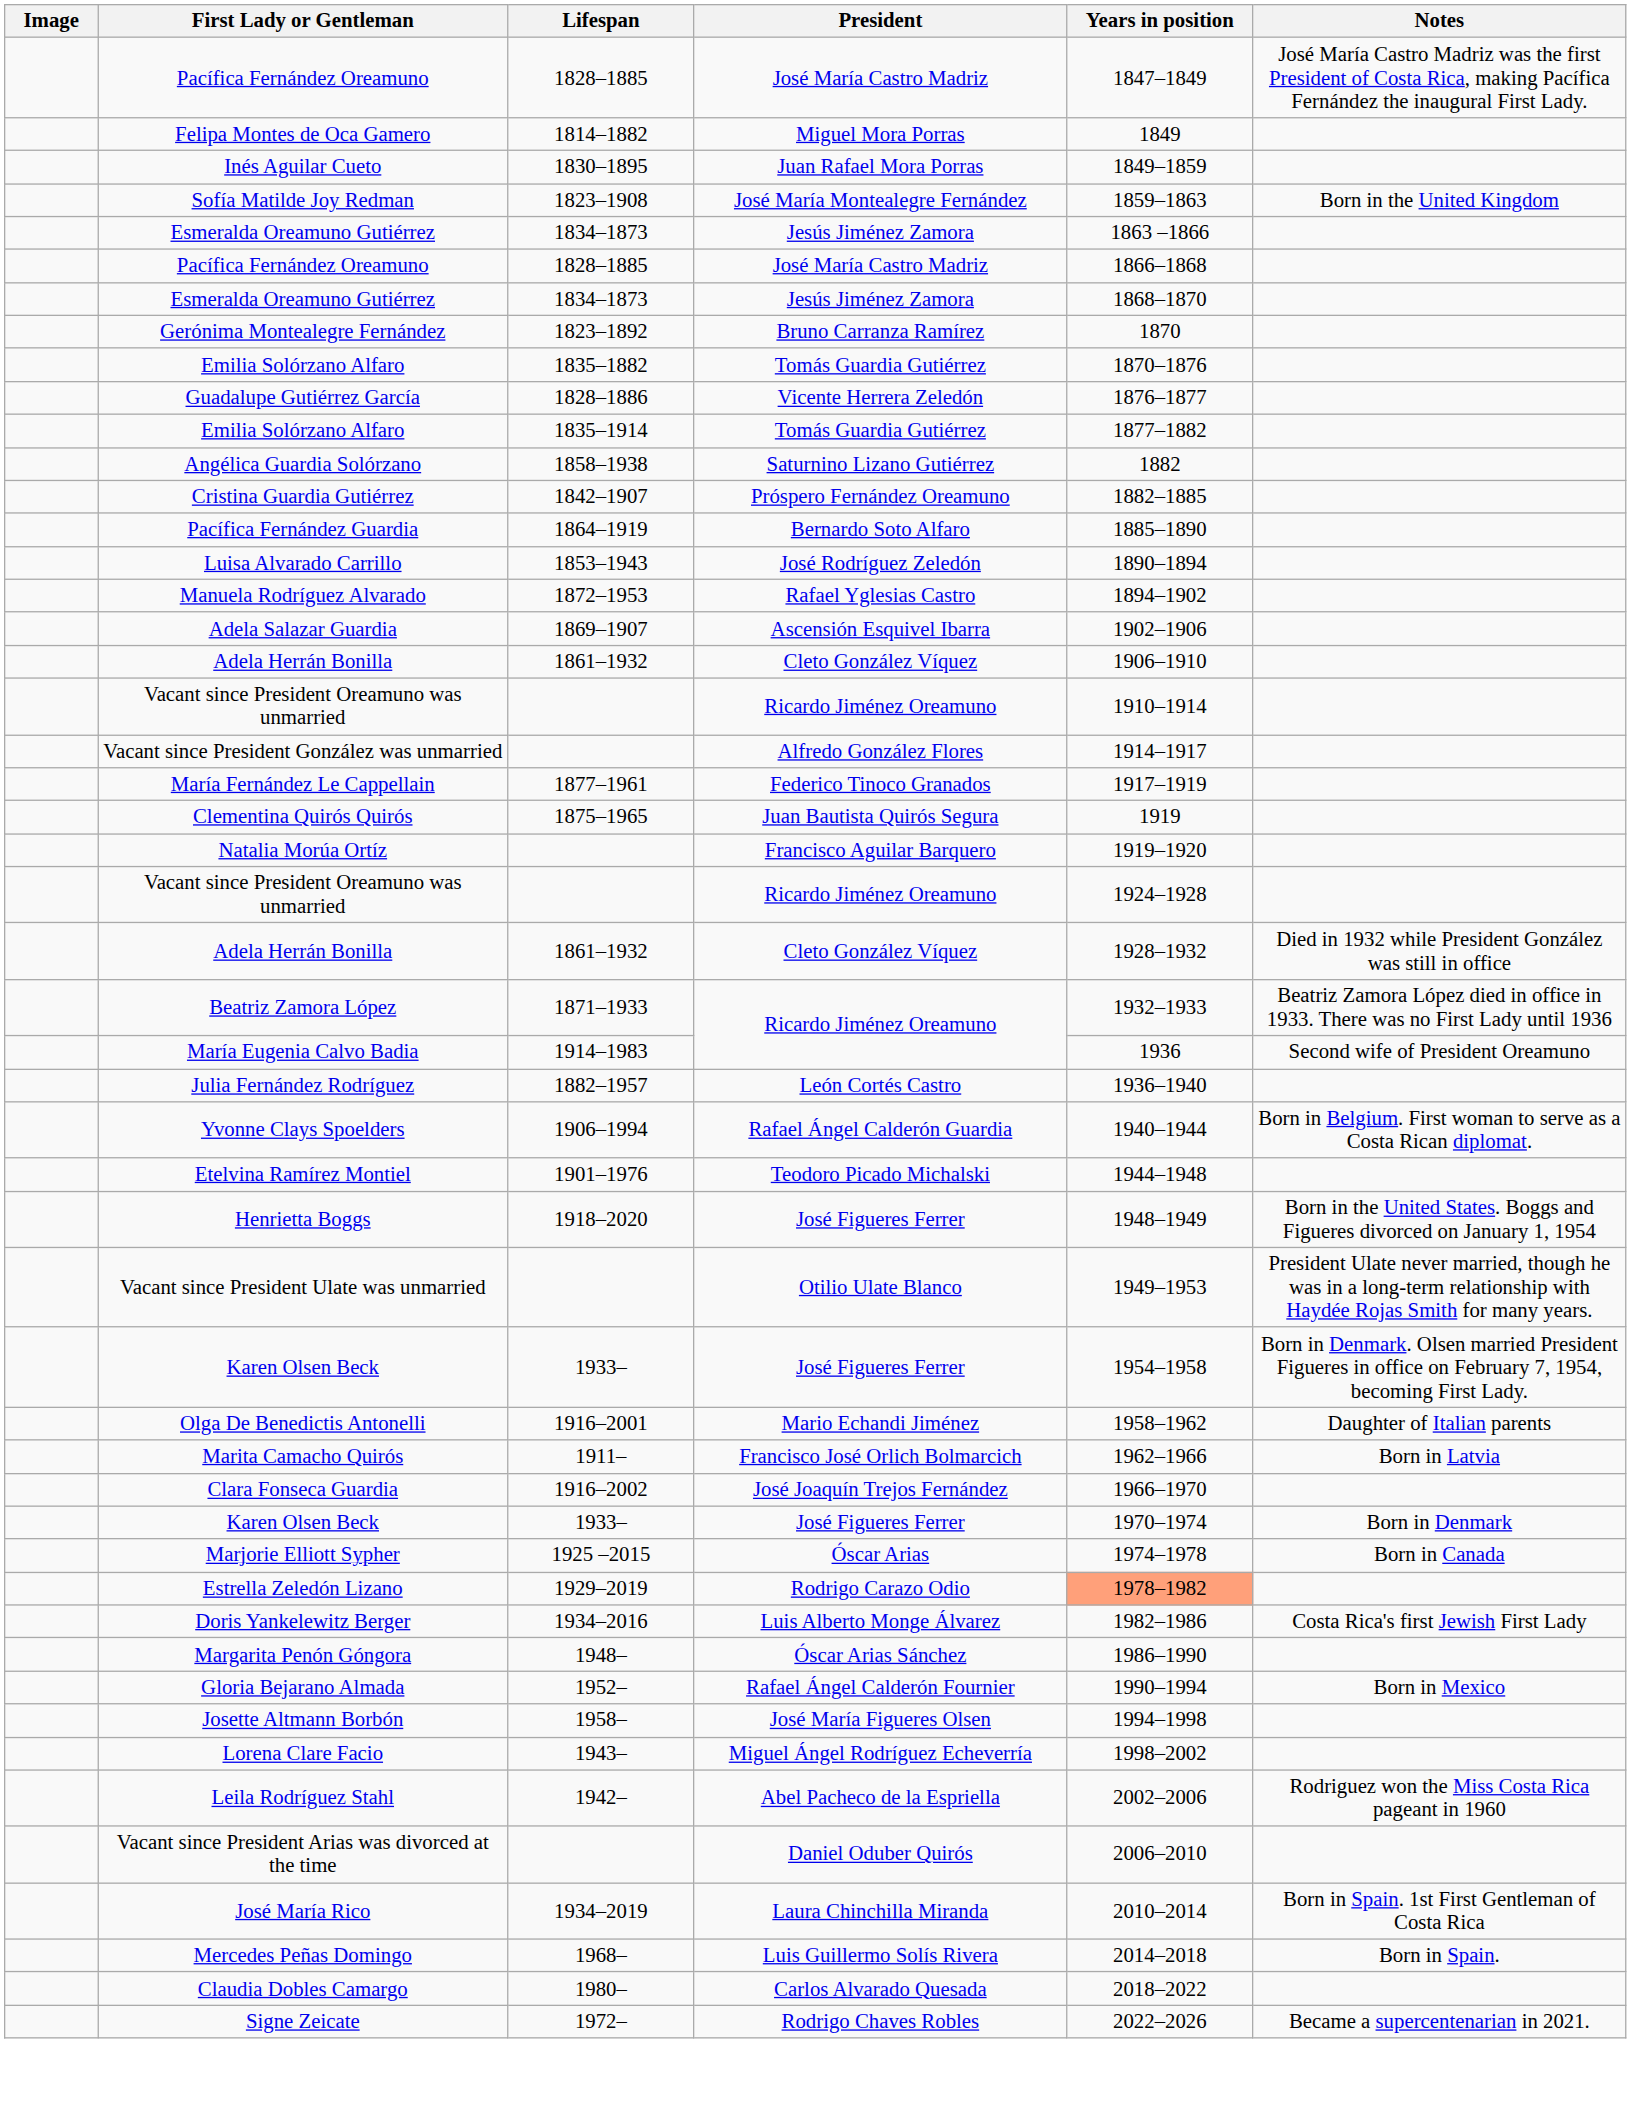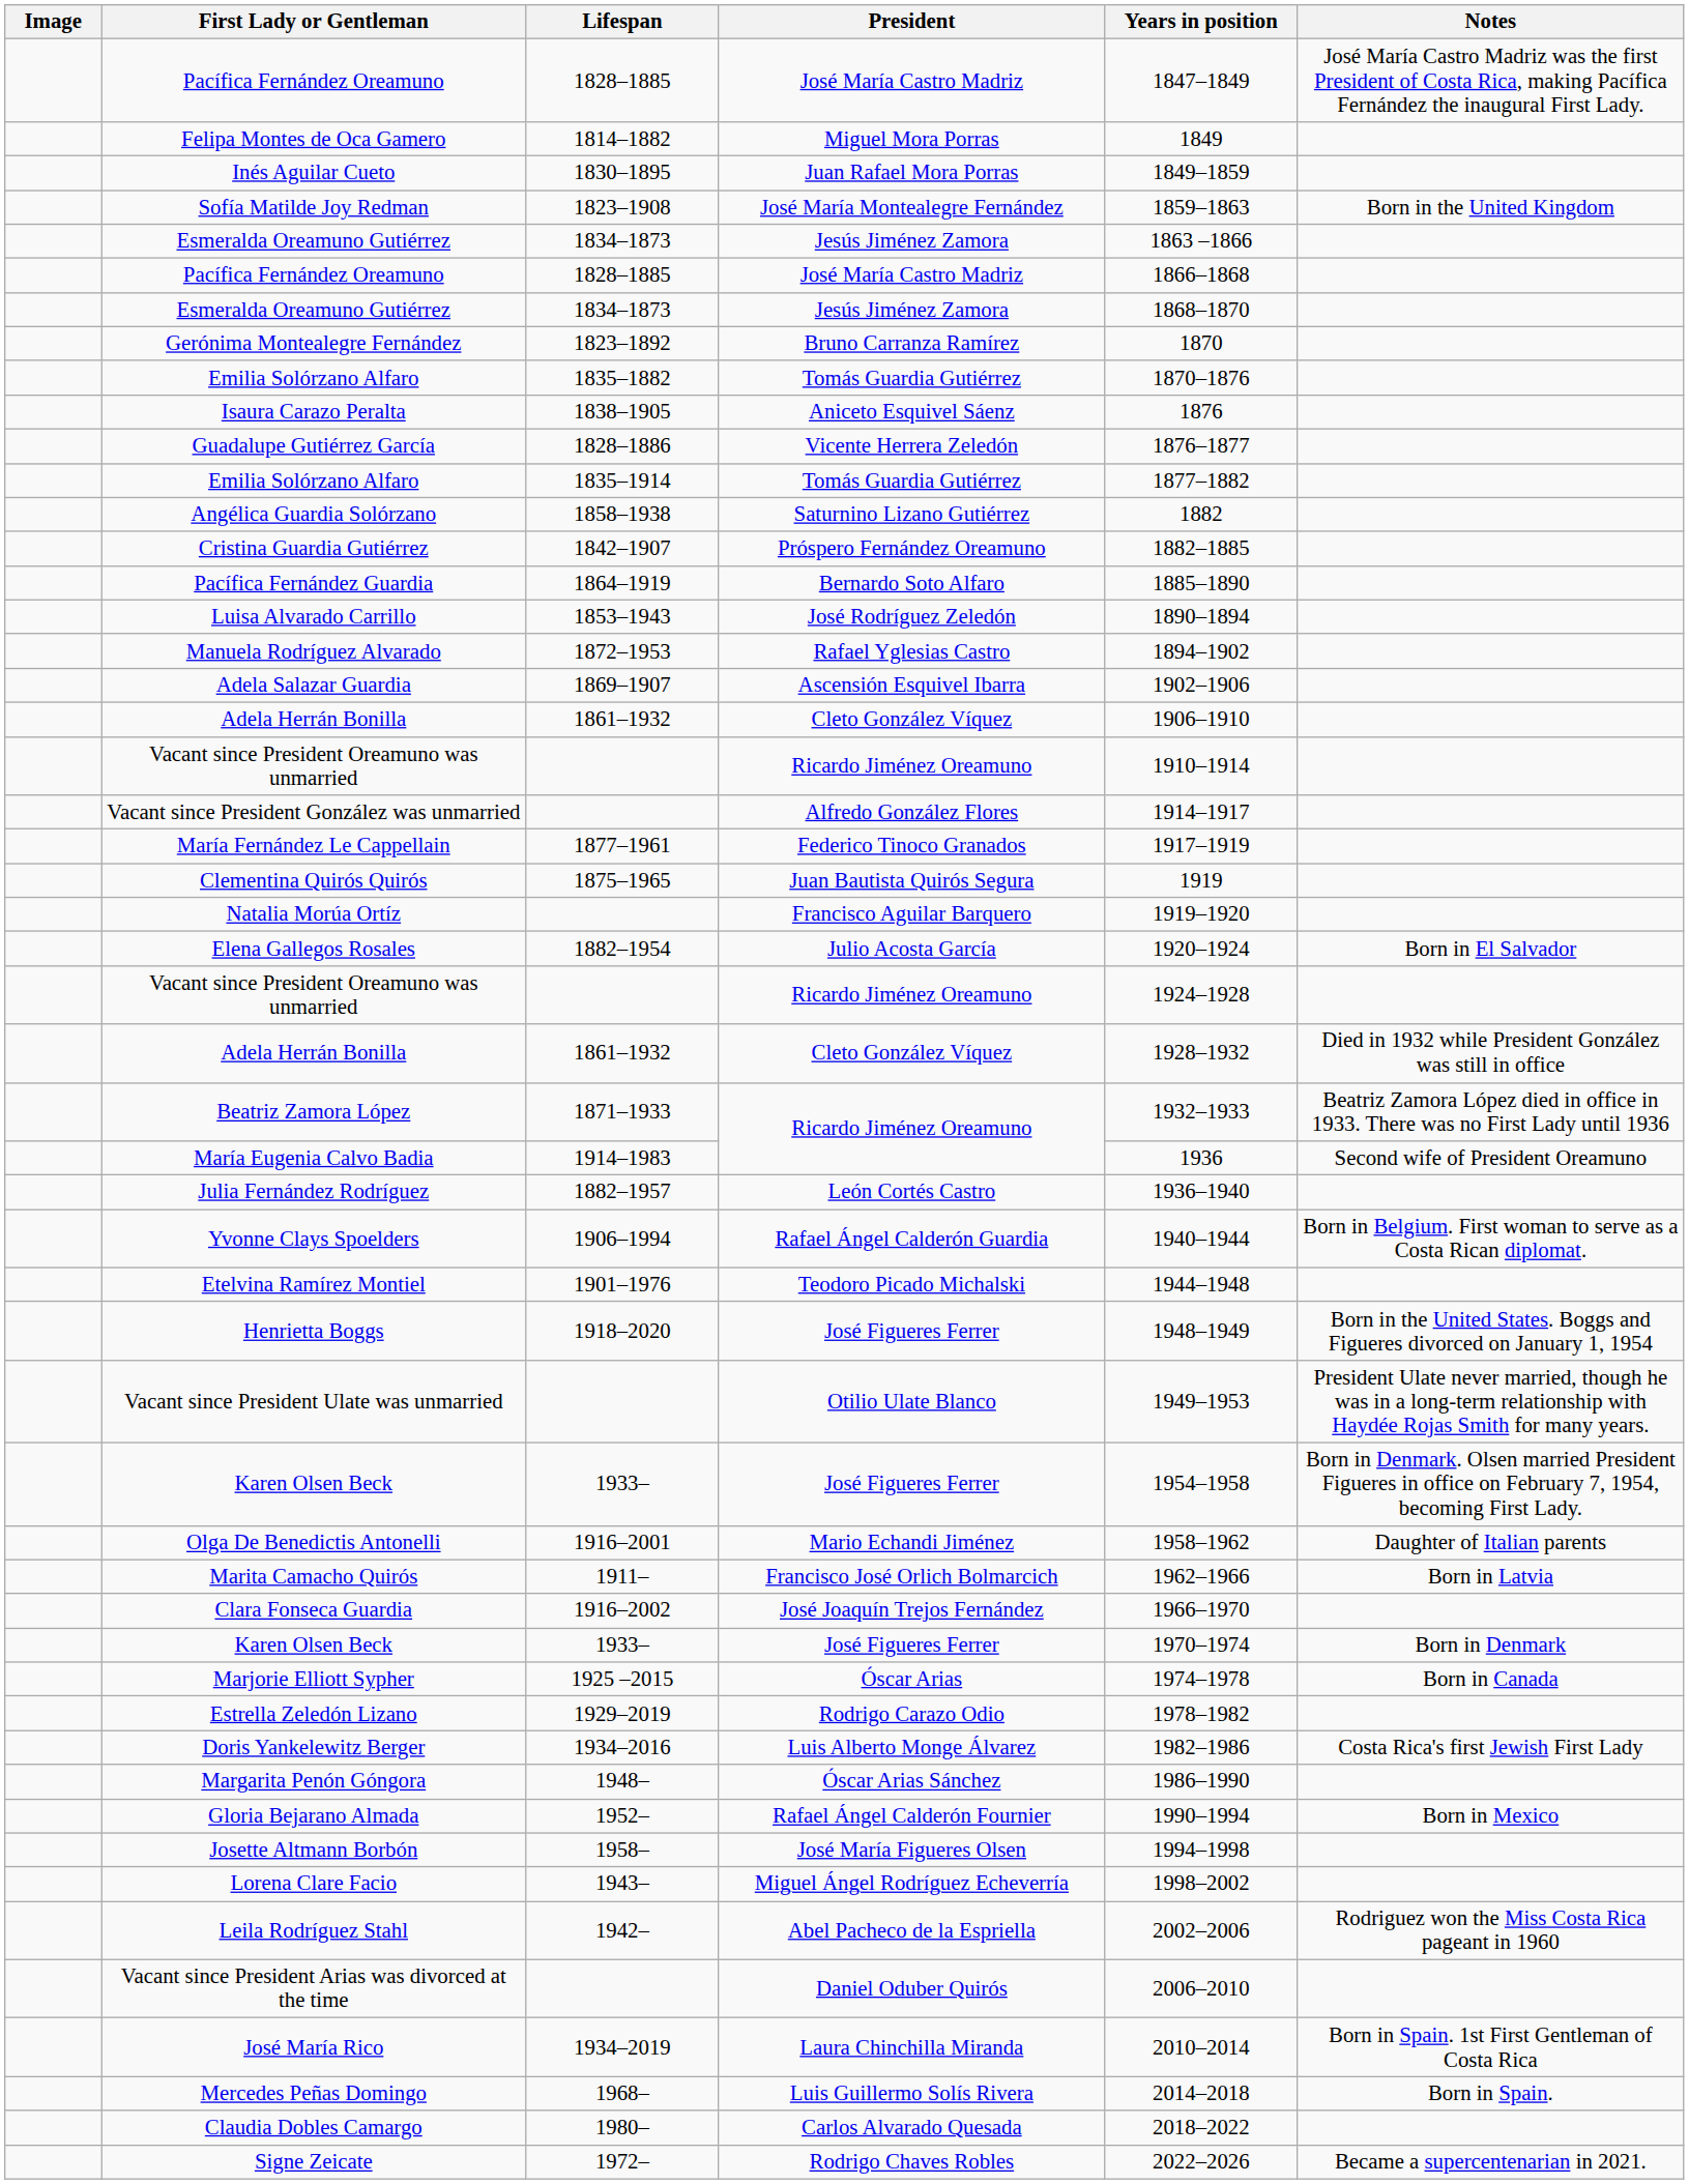+ row: Isaura Carazo Peralta | 1838–1905 | Aniceto Esquivel Sáenz | 1876
+ row: Elena Gallegos Rosales | 1882–1954 | Julio Acosta García | 1920–1924 | Born in El Salvador
Estrella Zeledón Lizano | Years in position: lightsalmon background -> no background
